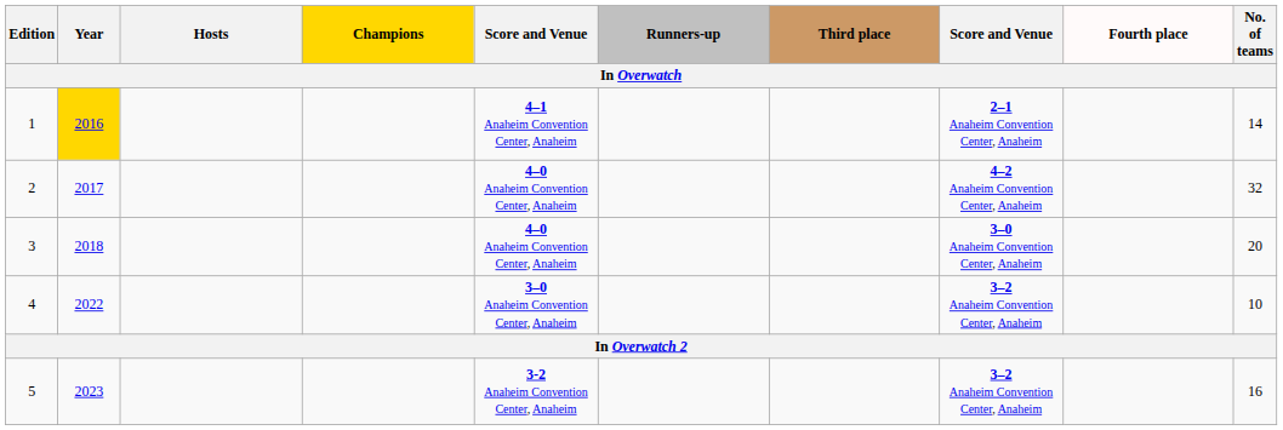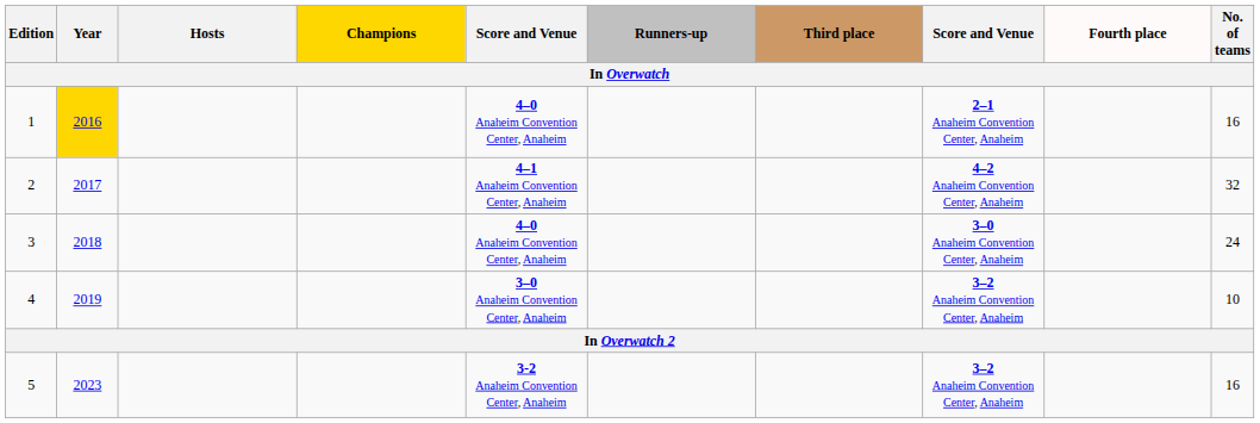1 | column 5: 4–1 Anaheim Convention Center, Anaheim -> 4–0 Anaheim Convention Center, Anaheim
1 | No. of teams: 14 -> 16
2 | column 5: 4–0 Anaheim Convention Center, Anaheim -> 4–1 Anaheim Convention Center, Anaheim
3 | No. of teams: 20 -> 24
4 | Year: 2022 -> 2019
